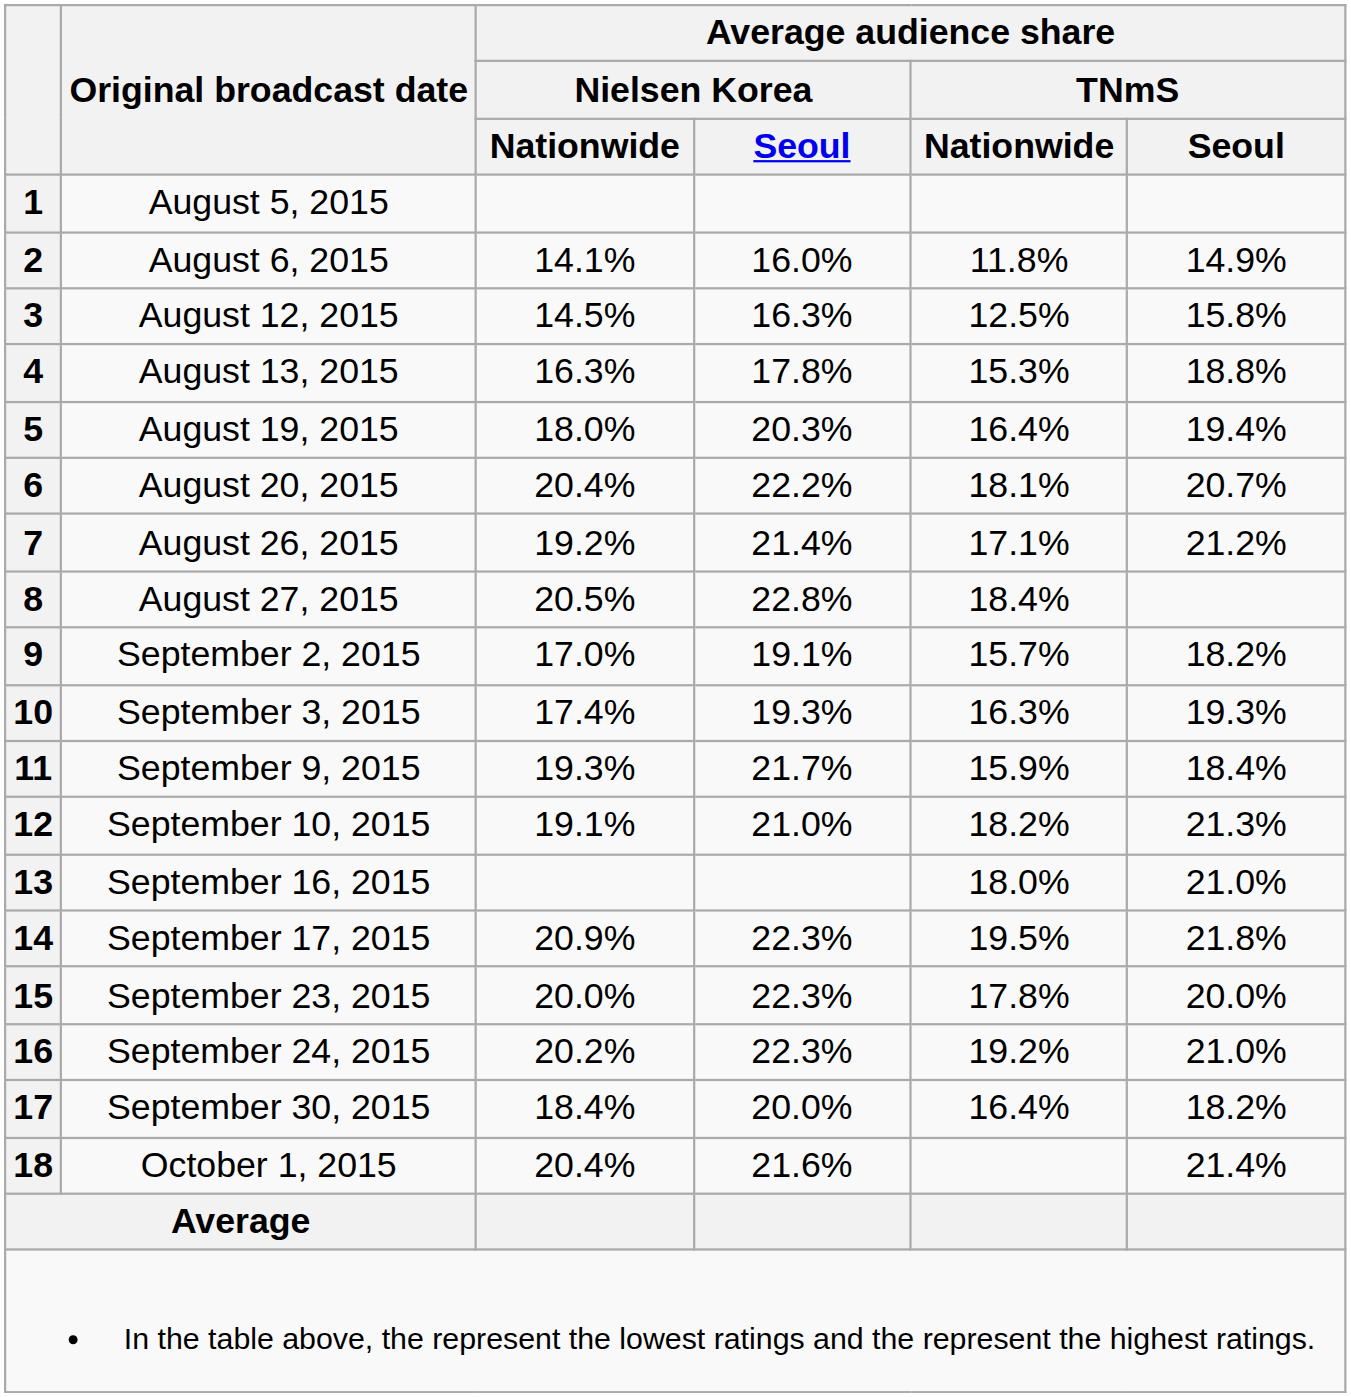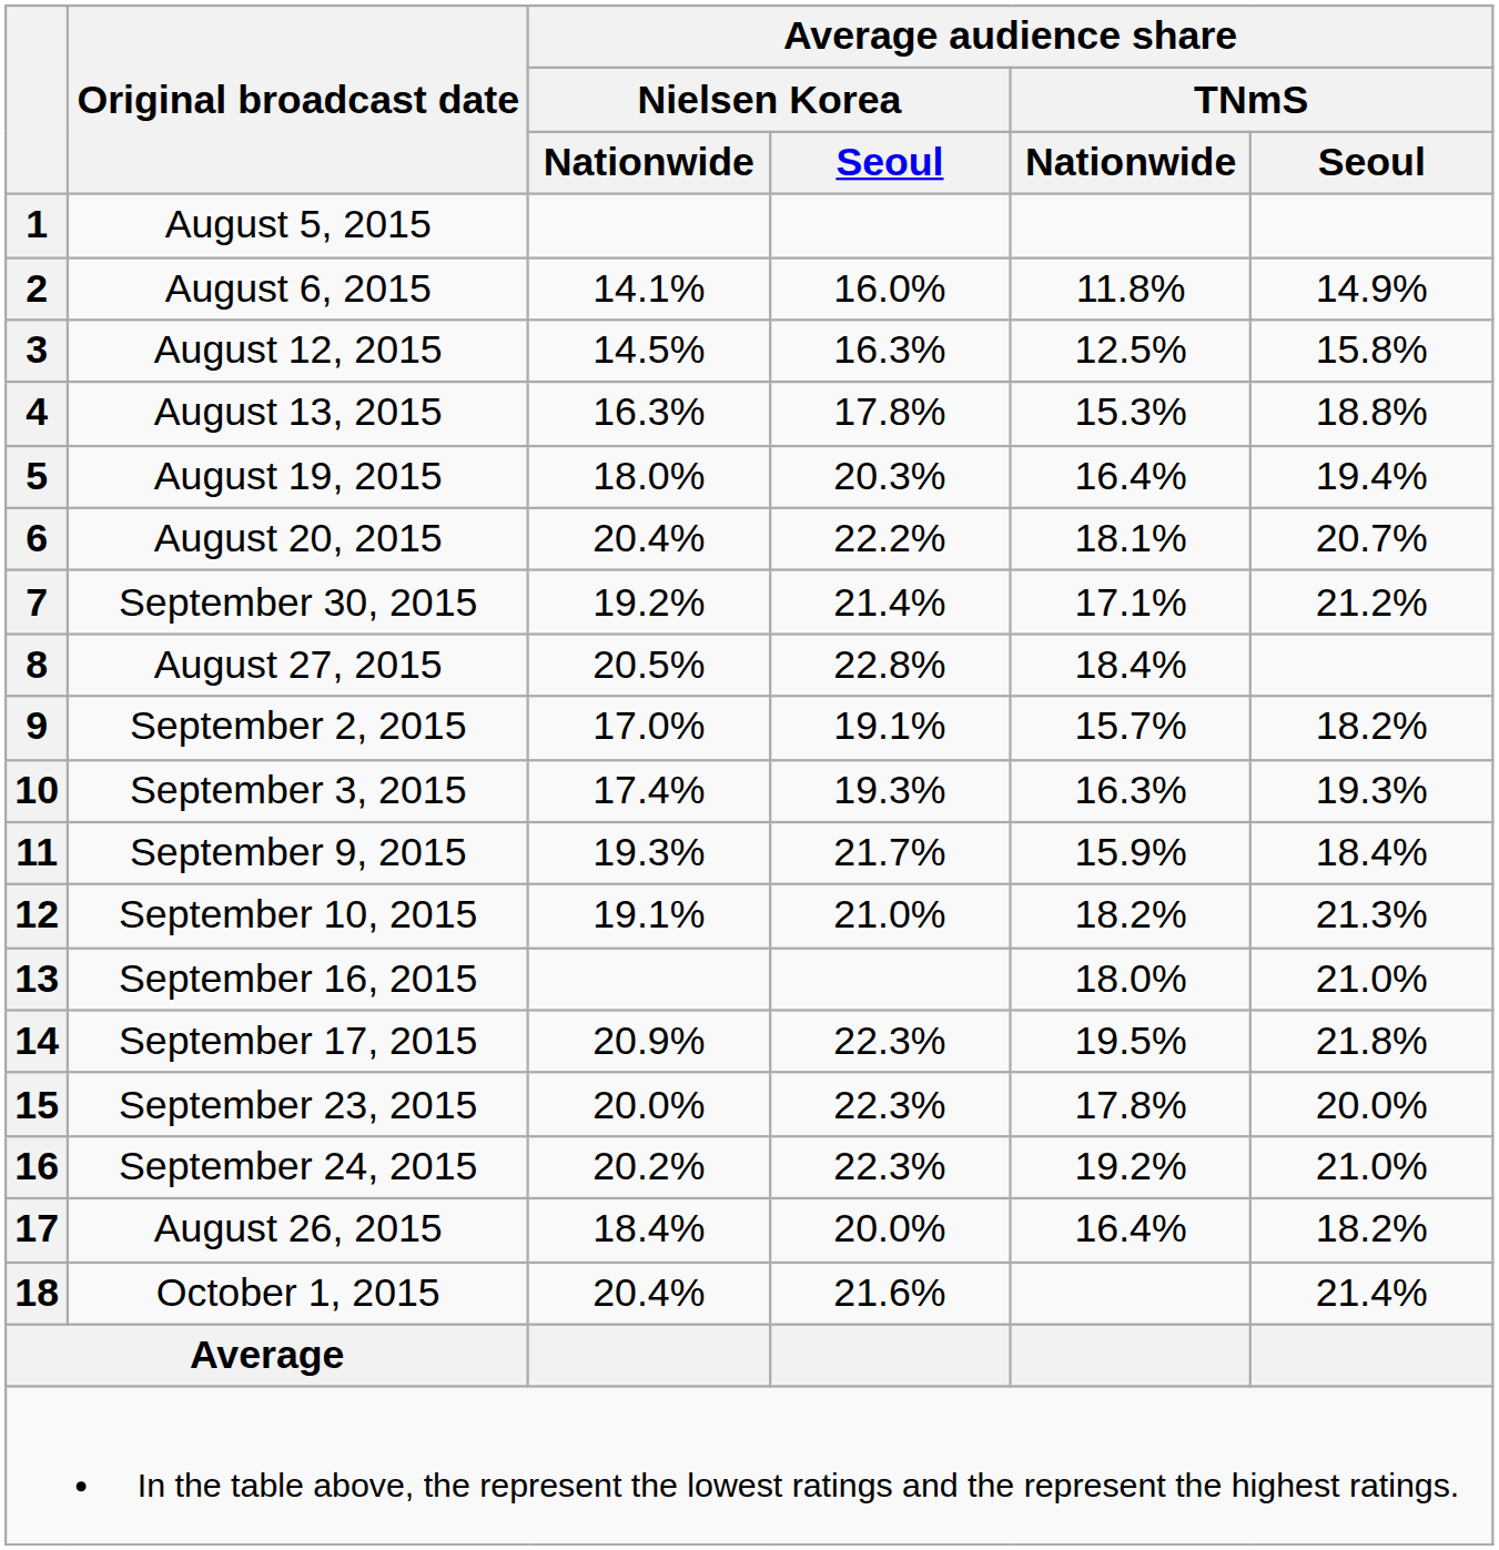7 | Original broadcast date: August 26, 2015 -> September 30, 2015
17 | Original broadcast date: September 30, 2015 -> August 26, 2015
